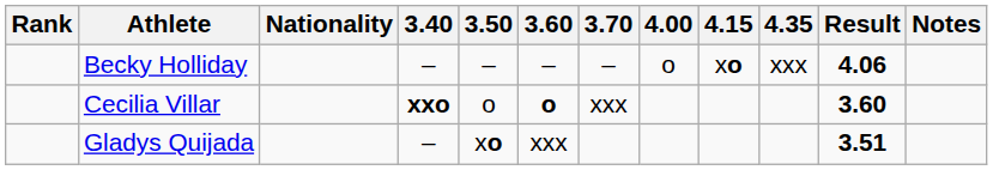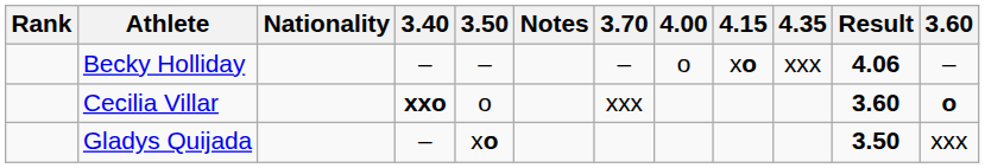columns swapped: 3.60 <-> Notes
Gladys Quijada | Result: 3.51 -> 3.50
